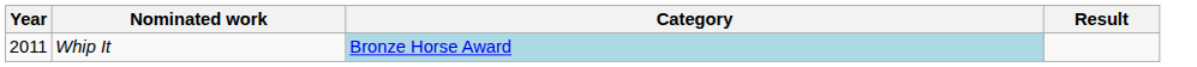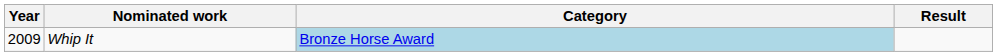Whip It | Year: 2011 -> 2009
